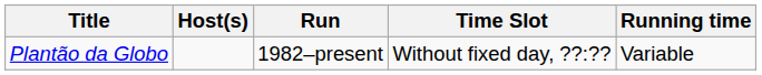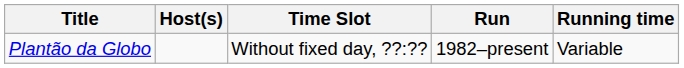columns swapped: Time Slot <-> Run
